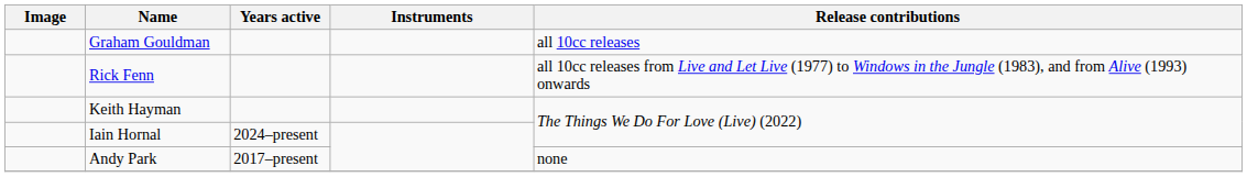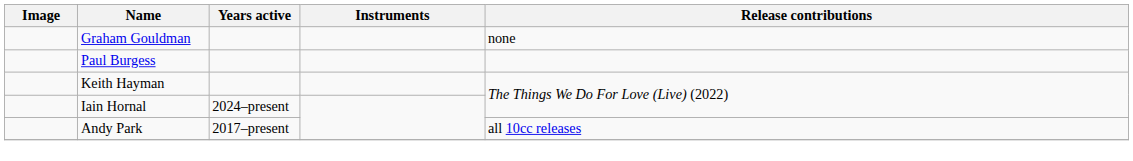Graham Gouldman | Release contributions: all 10cc releases -> none
+ row: Paul Burgess
- row: Rick Fenn | all 10cc releases from Live and Let Live (1977) to Windows in the Jungle (1983), and from Alive (1993) onwards
Andy Park | Release contributions: none -> all 10cc releases
